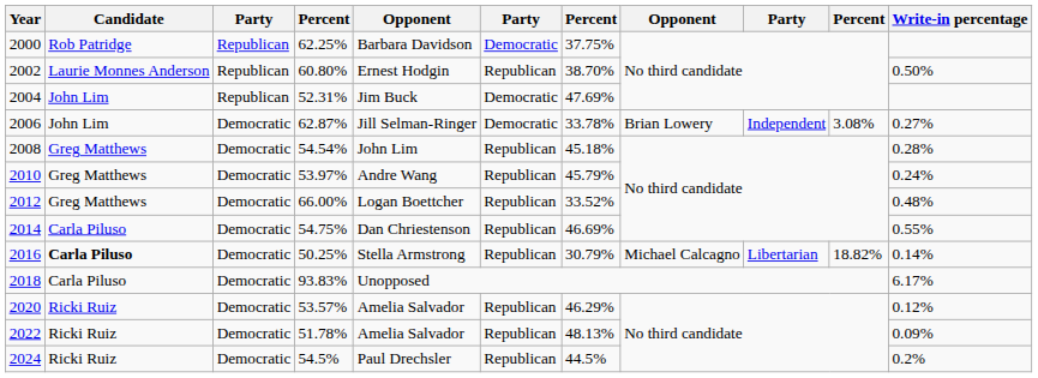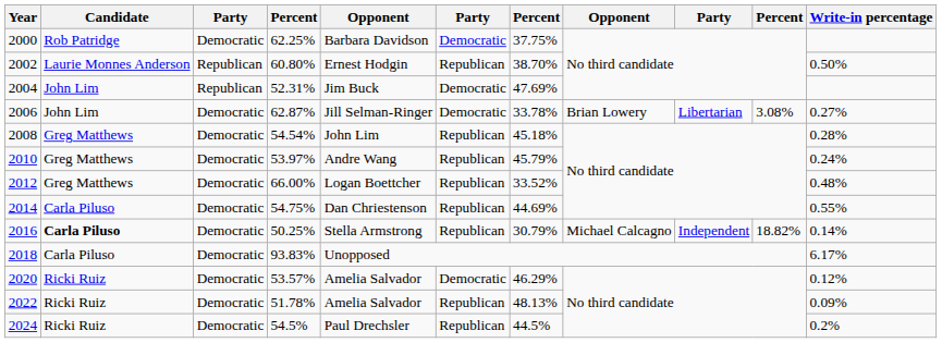2000 | column 3: Republican -> Democratic
2006 | column 9: Independent -> Libertarian
2014 | column 7: 46.69% -> 44.69%
2016 | column 9: Libertarian -> Independent
2020 | column 6: Republican -> Democratic
